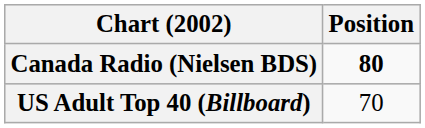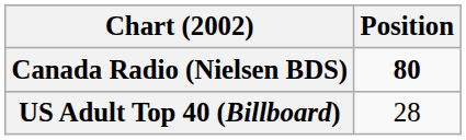US Adult Top 40 (Billboard) | Position: 70 -> 28
